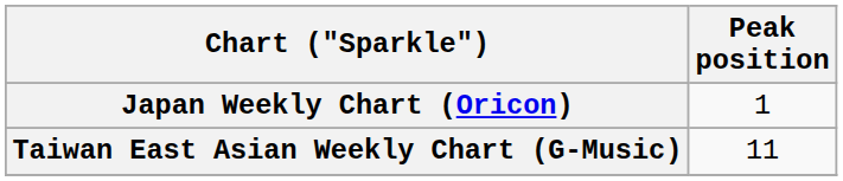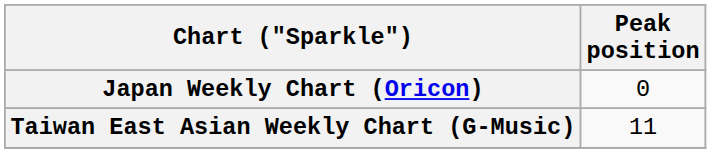Japan Weekly Chart (Oricon) | Peak position: 1 -> 0
